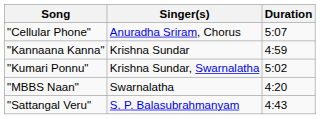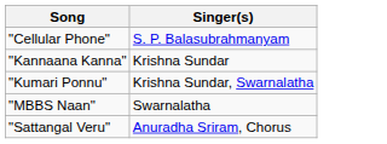- column: Duration | 5:07 | 4:59 | 5:02 | 4:20 | 4:43
"Cellular Phone" | Singer(s): Anuradha Sriram, Chorus -> S. P. Balasubrahmanyam
"Sattangal Veru" | Singer(s): S. P. Balasubrahmanyam -> Anuradha Sriram, Chorus
